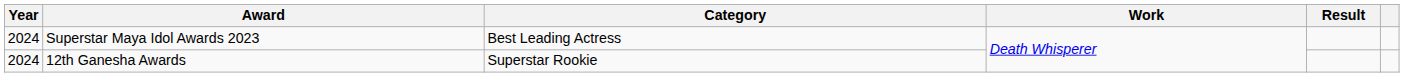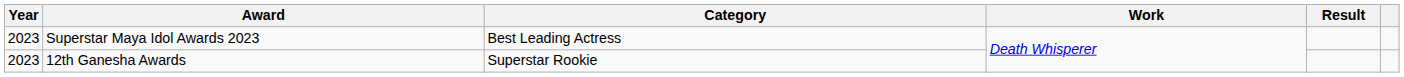Superstar Maya Idol Awards 2023 | Year: 2024 -> 2023
12th Ganesha Awards | Year: 2024 -> 2023
